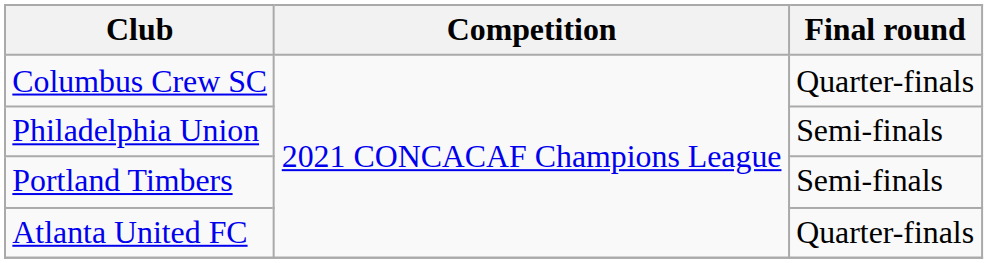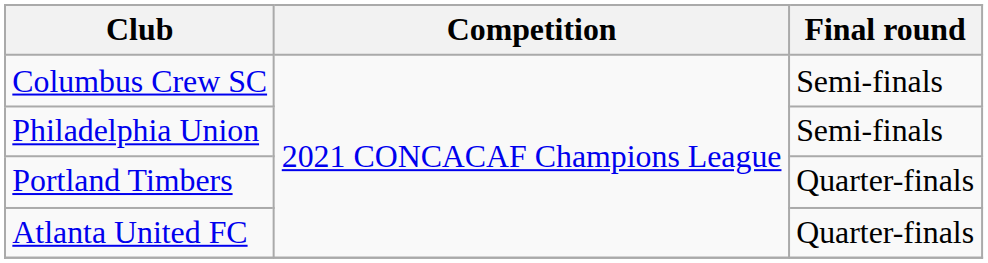Columbus Crew SC | Final round: Quarter-finals -> Semi-finals
Portland Timbers | Final round: Semi-finals -> Quarter-finals
